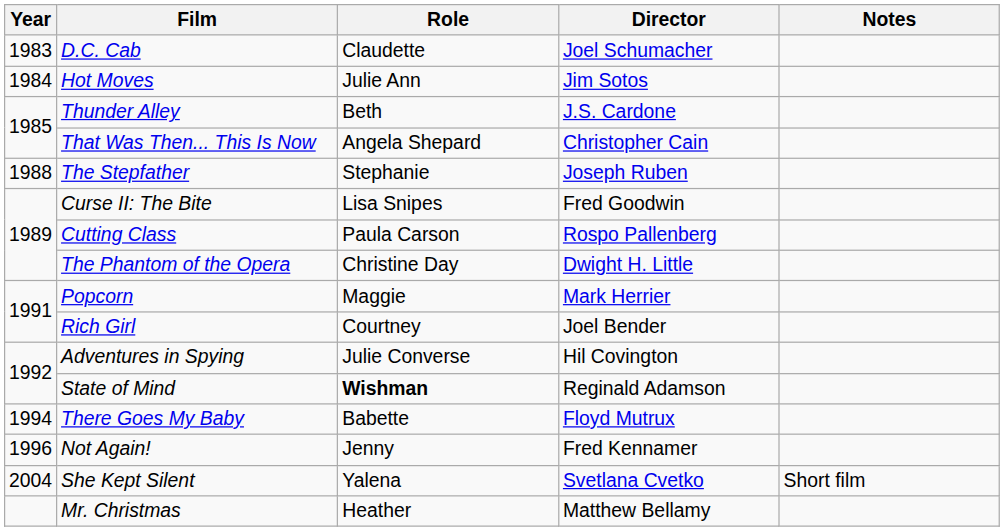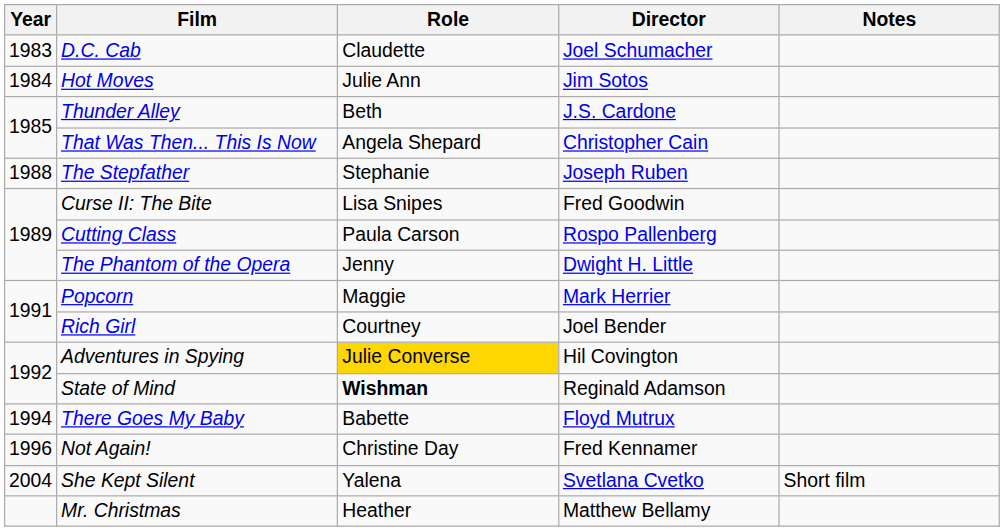The Phantom of the Opera | Role: Christine Day -> Jenny
Adventures in Spying | Role: no background -> gold background
Not Again! | Role: Jenny -> Christine Day
